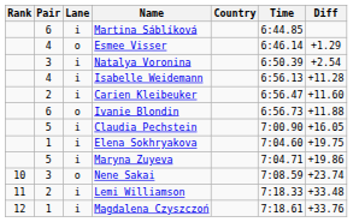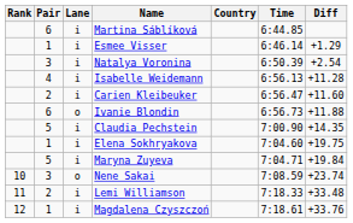Esmee Visser | Pair: 4 -> 1
Esmee Visser | Lane: o -> i
Claudia Pechstein | Diff: +16.05 -> +14.35
Maryna Zuyeva | Diff: +19.86 -> +19.84
